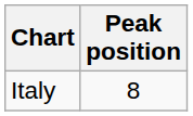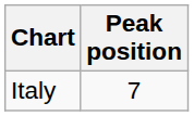Italy | Peak position: 8 -> 7
